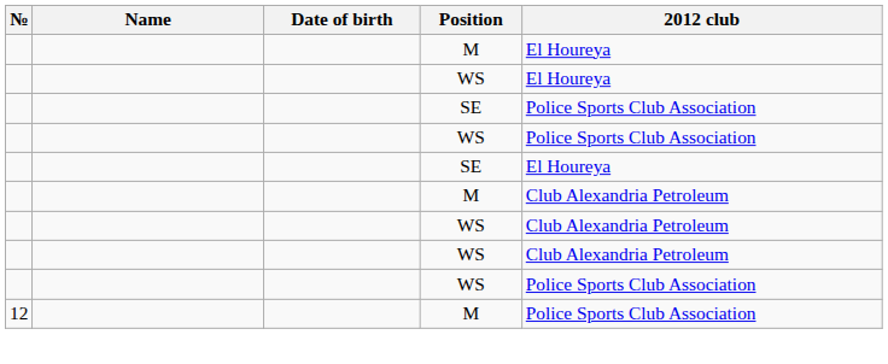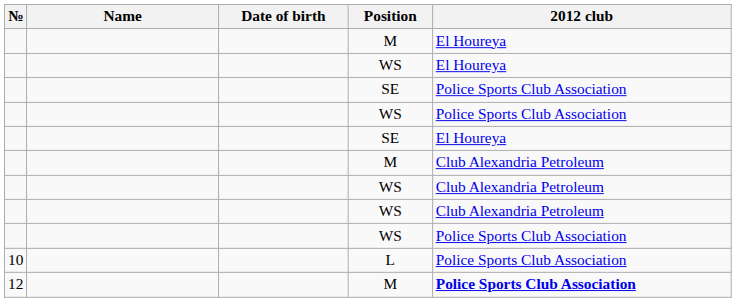+ row: 10 | L | Police Sports Club Association
12 / M | 2012 club: normal -> bold
